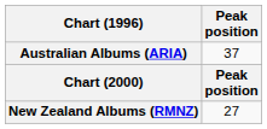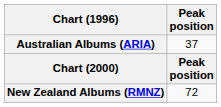New Zealand Albums (RMNZ) | Peak position: 27 -> 72
